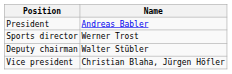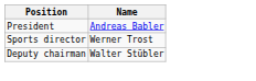- row: Vice president | Christian Blaha, Jürgen Höfler
